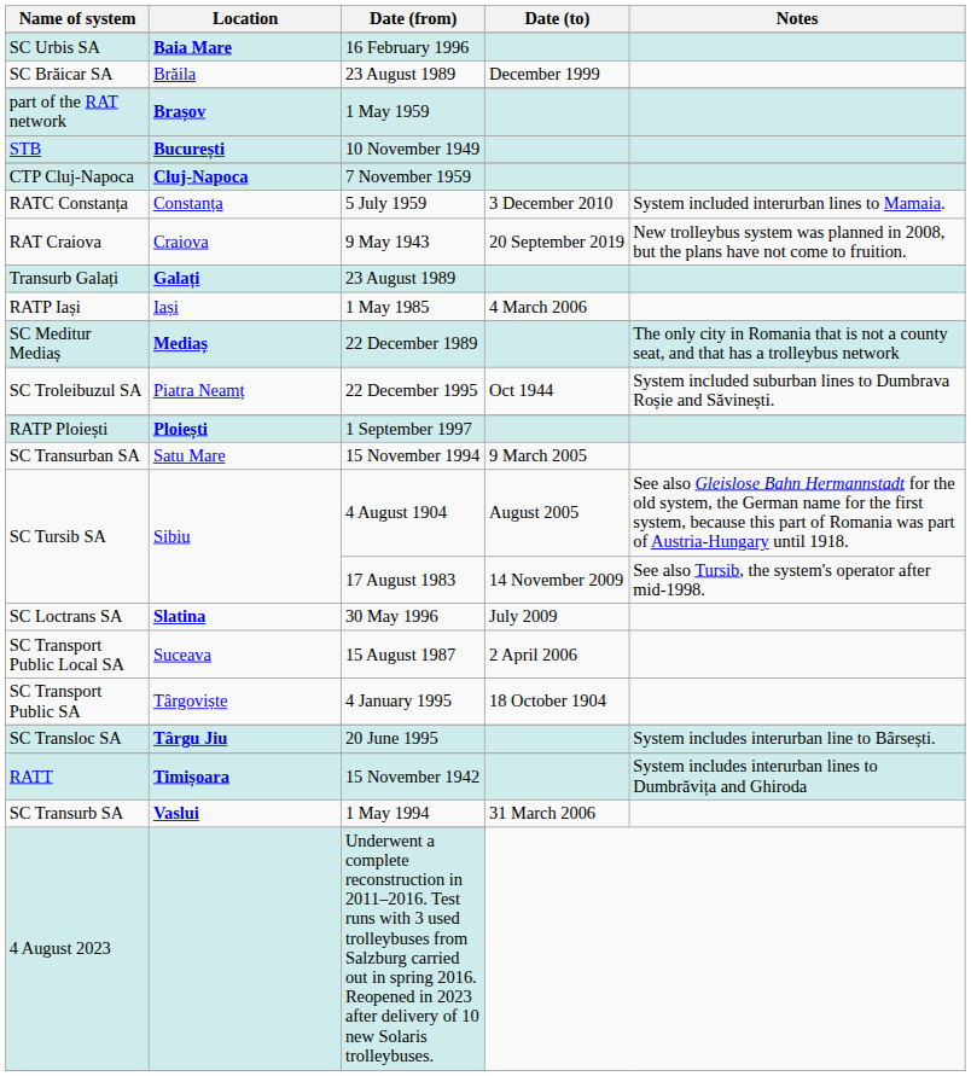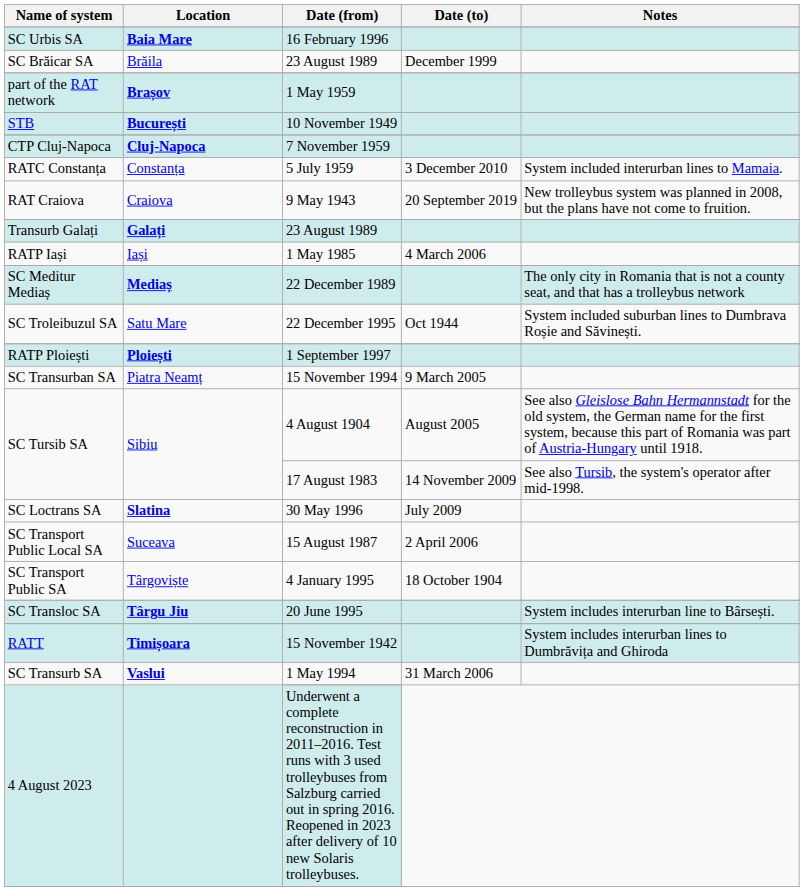SC Troleibuzul SA | Location: Piatra Neamț -> Satu Mare
SC Transurban SA | Location: Satu Mare -> Piatra Neamț
